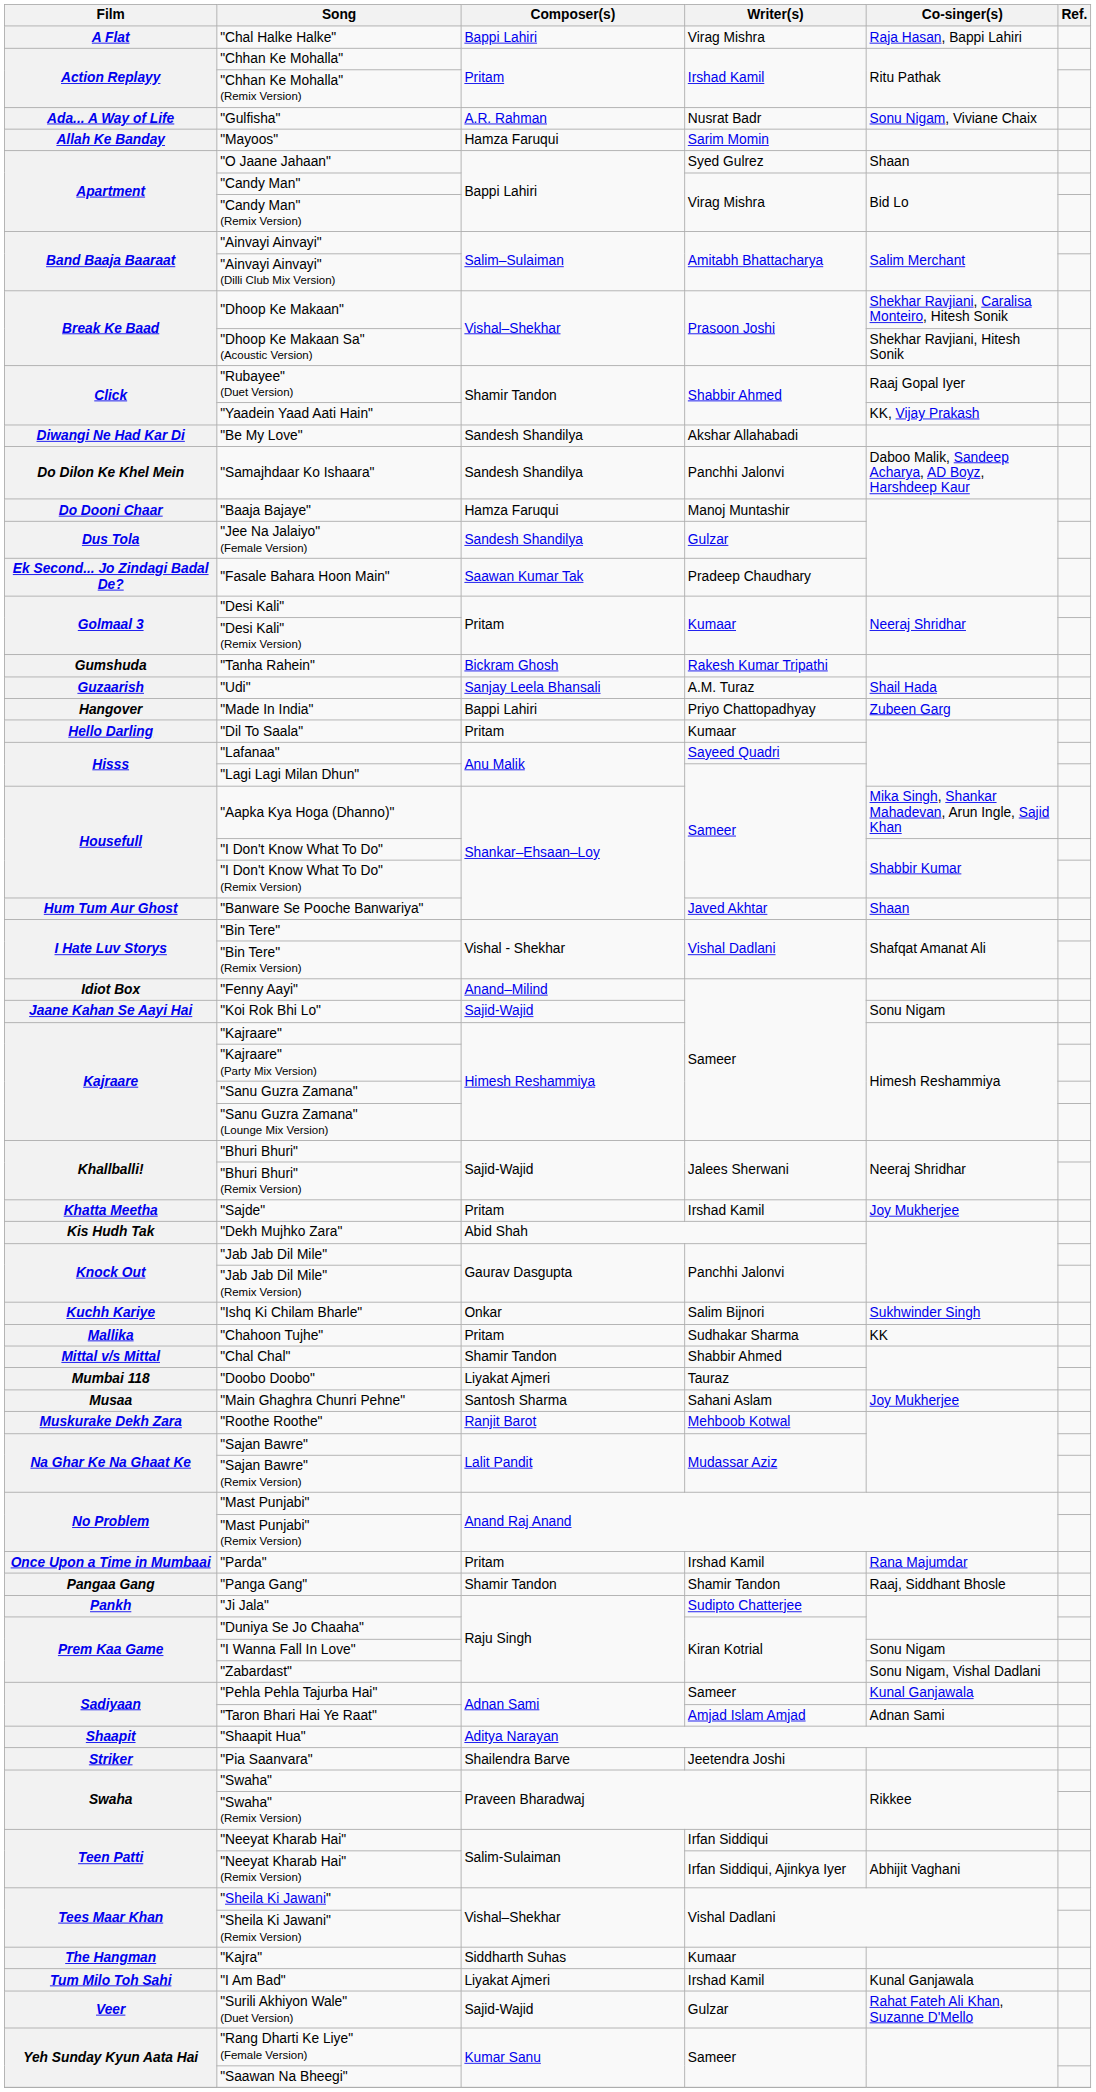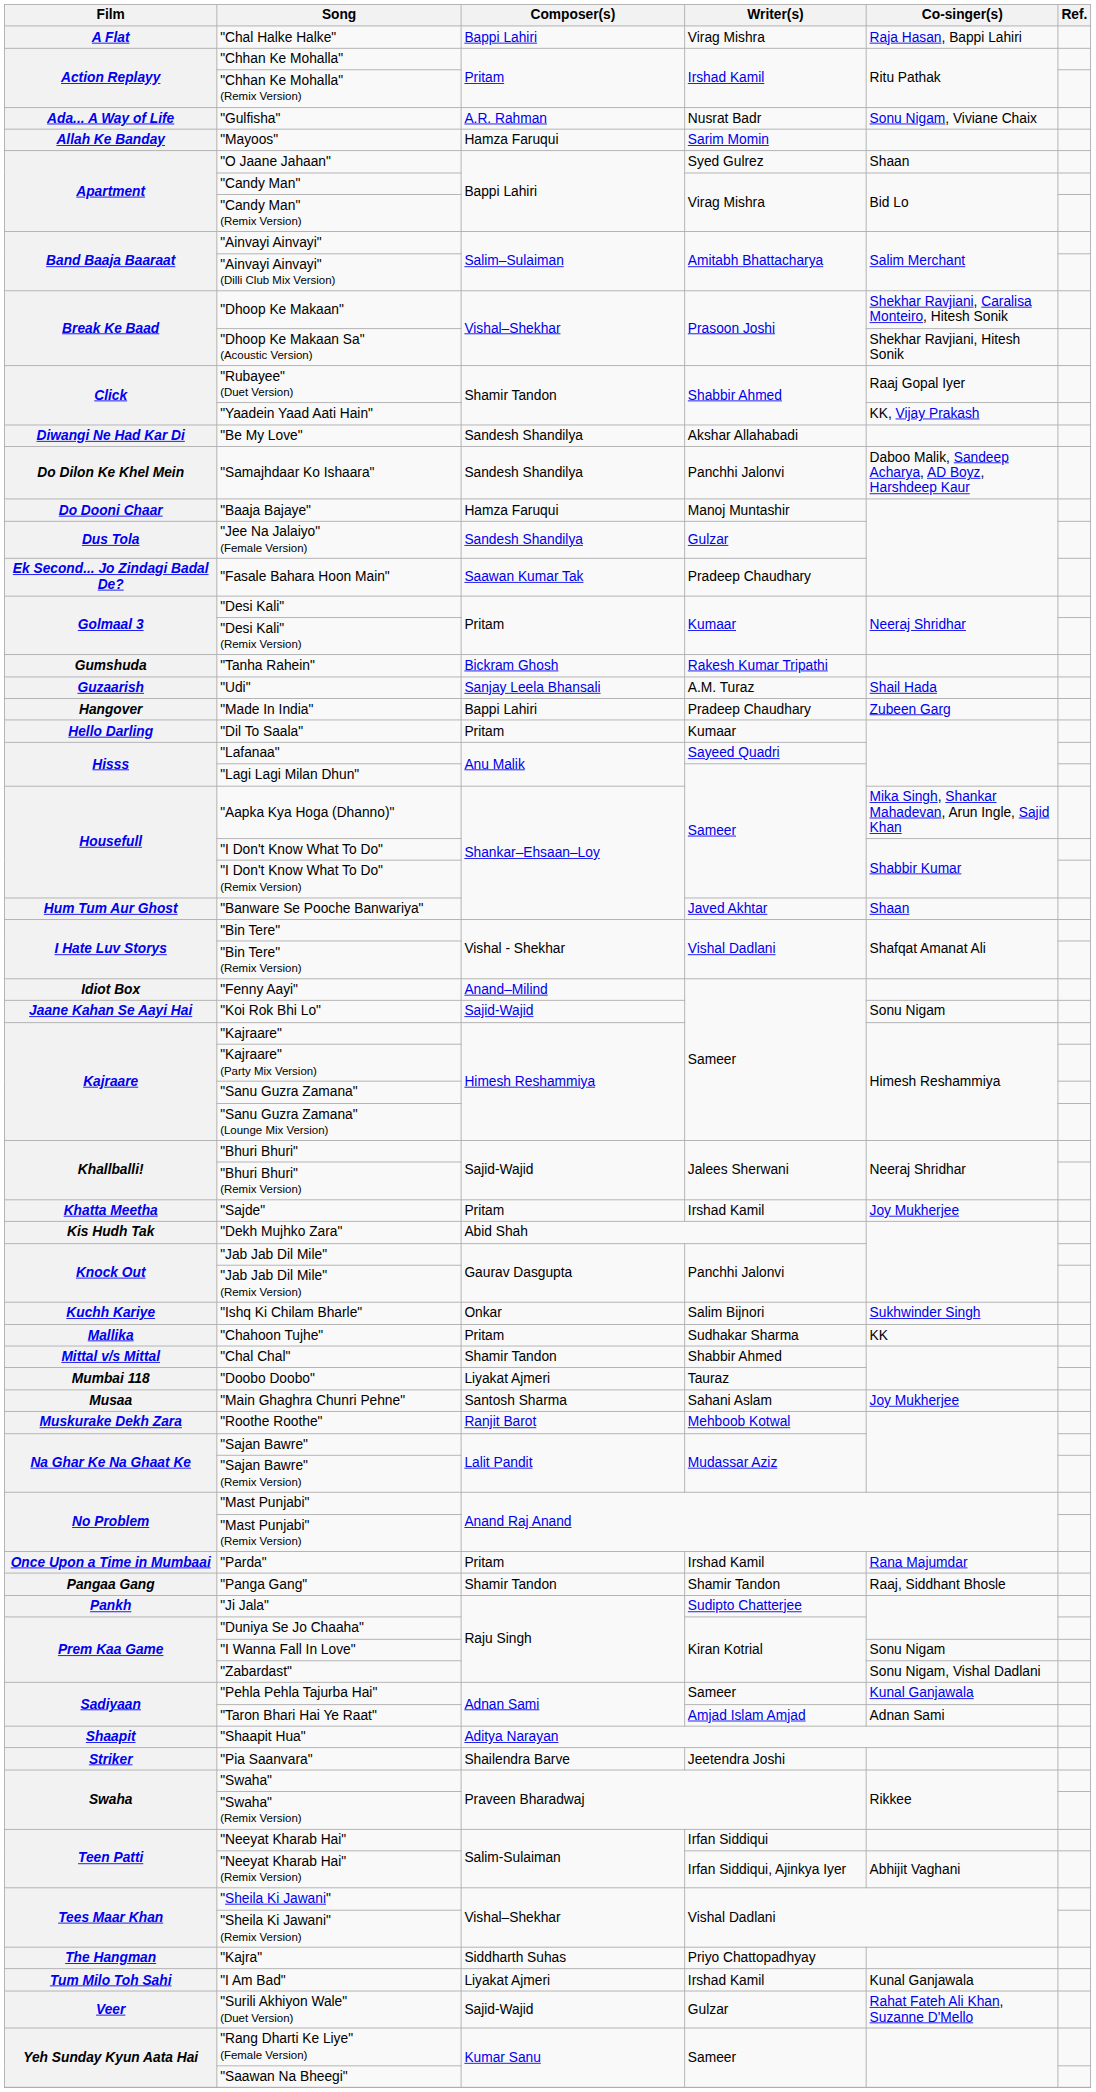"Made In India" | Writer(s): Priyo Chattopadhyay -> Pradeep Chaudhary
"Kajra" | Writer(s): Kumaar -> Priyo Chattopadhyay
